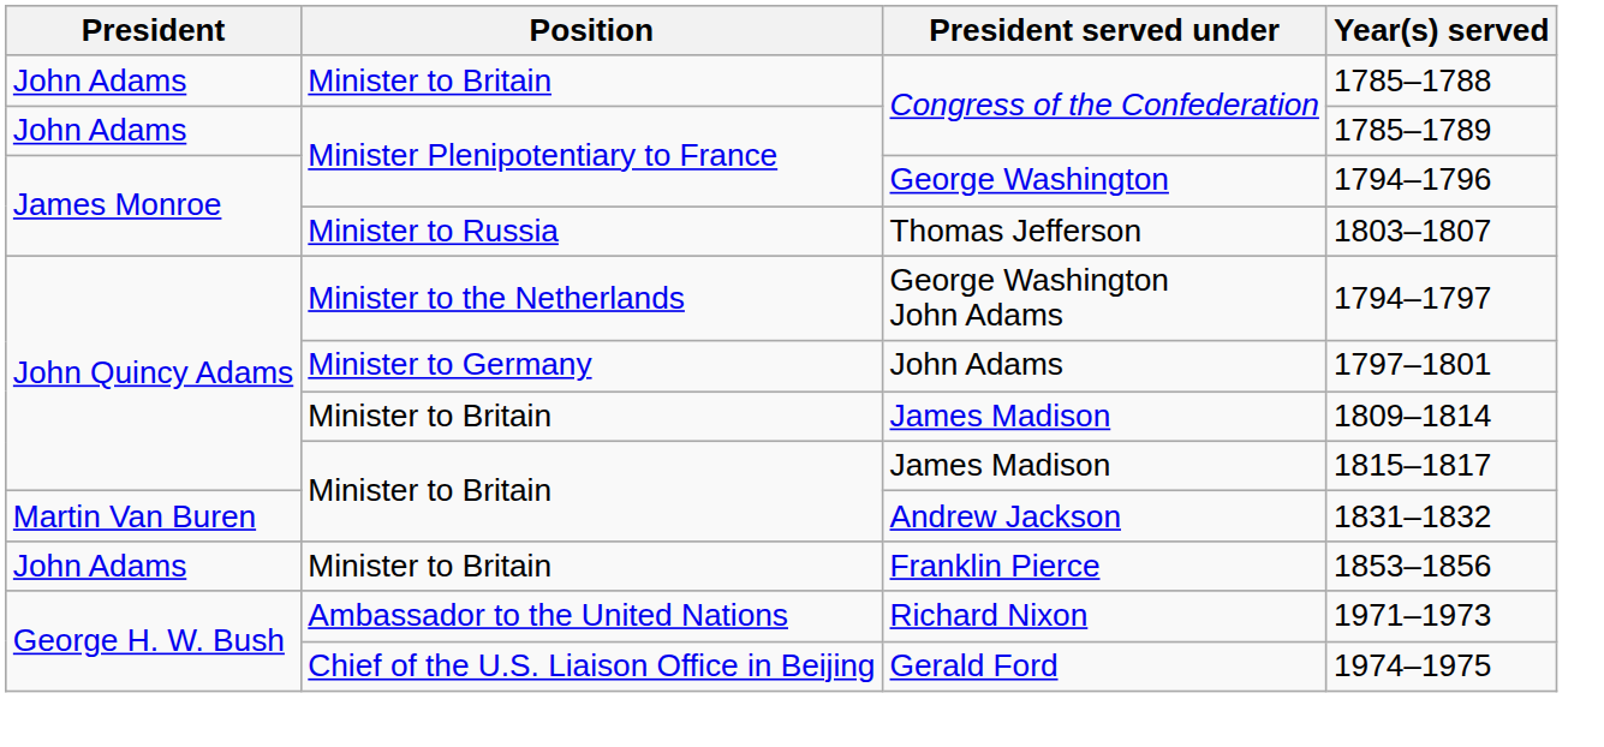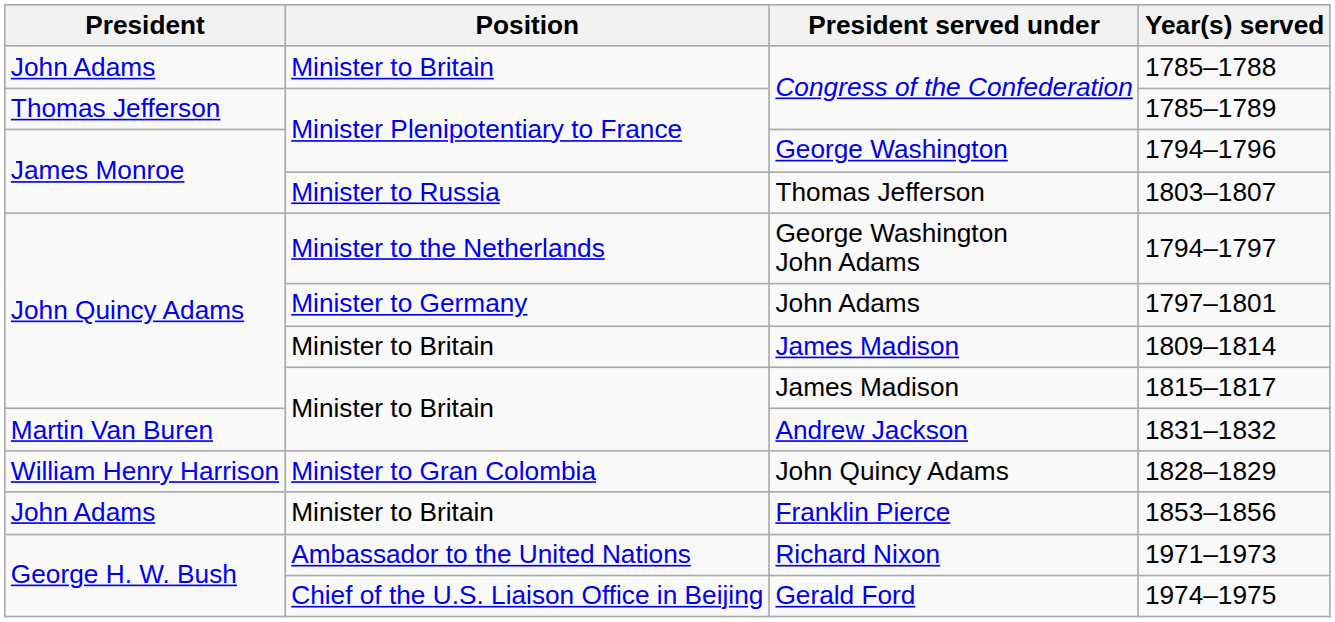1785–1789 | President: John Adams -> Thomas Jefferson
+ row: William Henry Harrison | Minister to Gran Colombia | John Quincy Adams | 1828–1829
